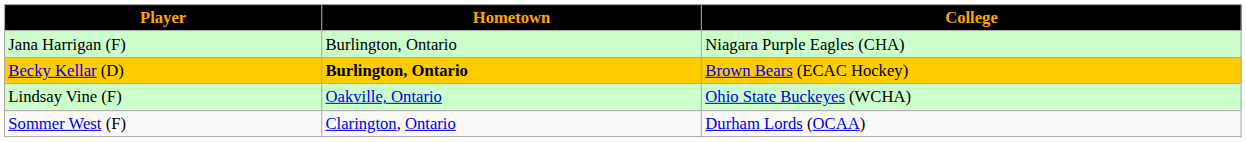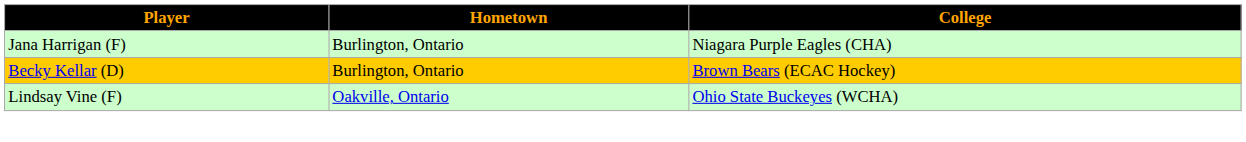Becky Kellar (D) | Hometown: bold -> normal
- row: Sommer West (F) | Clarington, Ontario | Durham Lords (OCAA)
